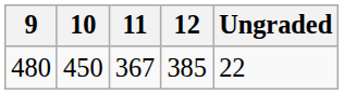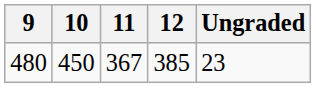480 | Ungraded: 22 -> 23
